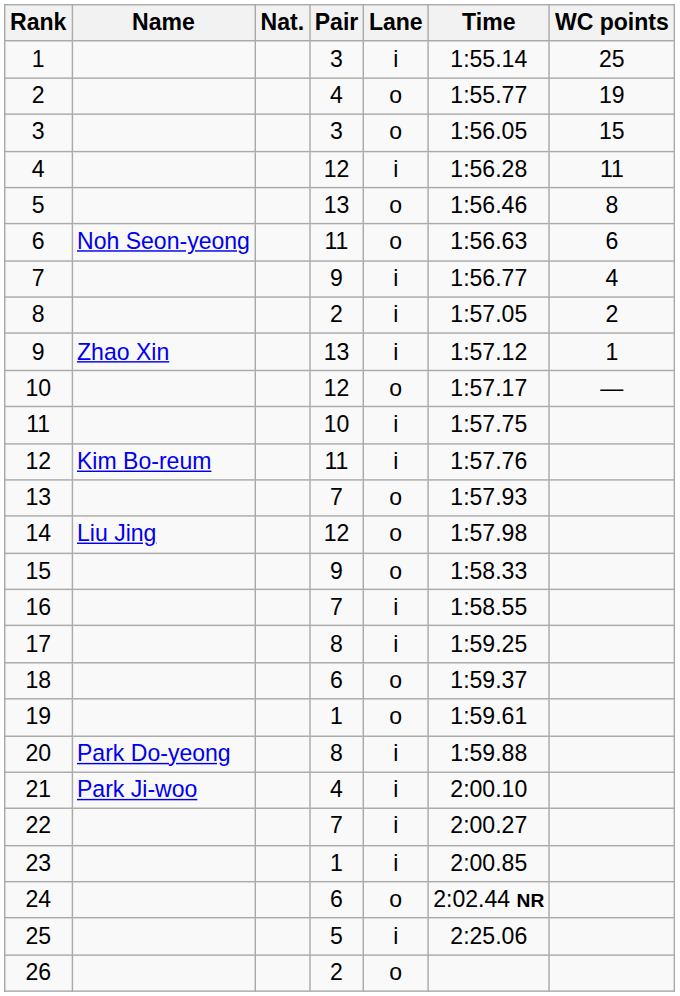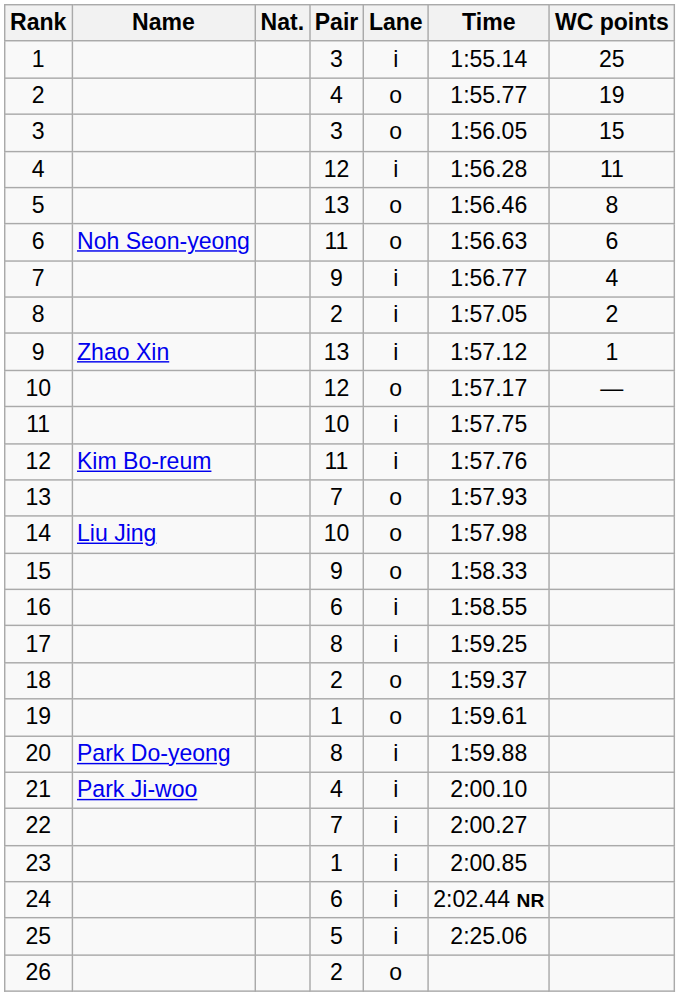14 | Pair: 12 -> 10
16 | Pair: 7 -> 6
18 | Pair: 6 -> 2
24 | Lane: o -> i
